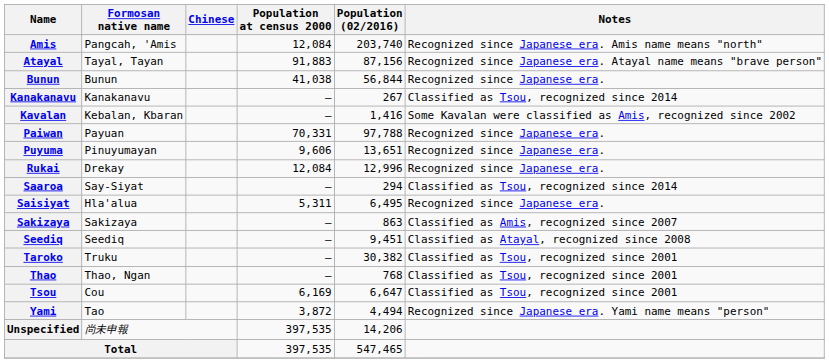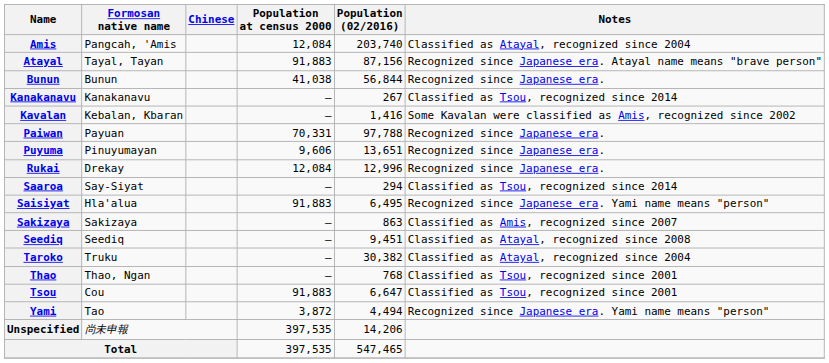Amis | Notes: Recognized since Japanese era. Amis name means "north" -> Classified as Atayal, recognized since 2004
Saisiyat | Population at census 2000: 5,311 -> 91,883
Saisiyat | Notes: Recognized since Japanese era. -> Recognized since Japanese era. Yami name means "person"
Taroko | Notes: Classified as Tsou, recognized since 2001 -> Classified as Atayal, recognized since 2004
Tsou | Population at census 2000: 6,169 -> 91,883
